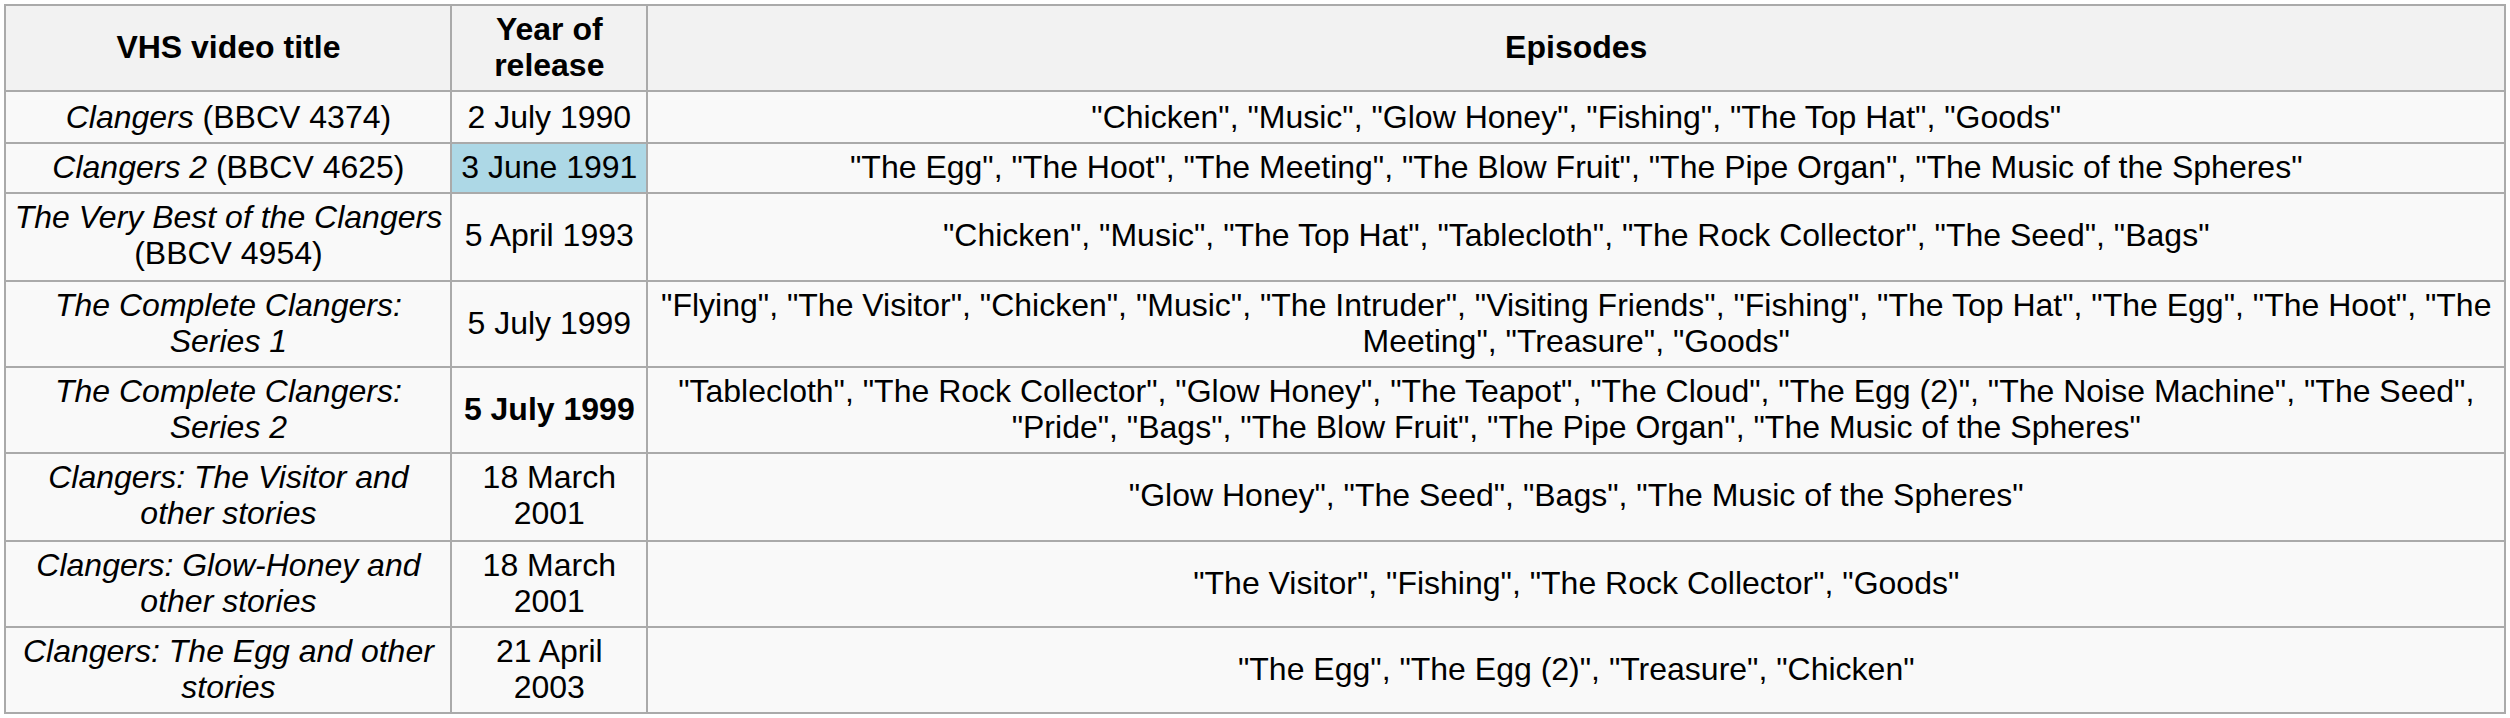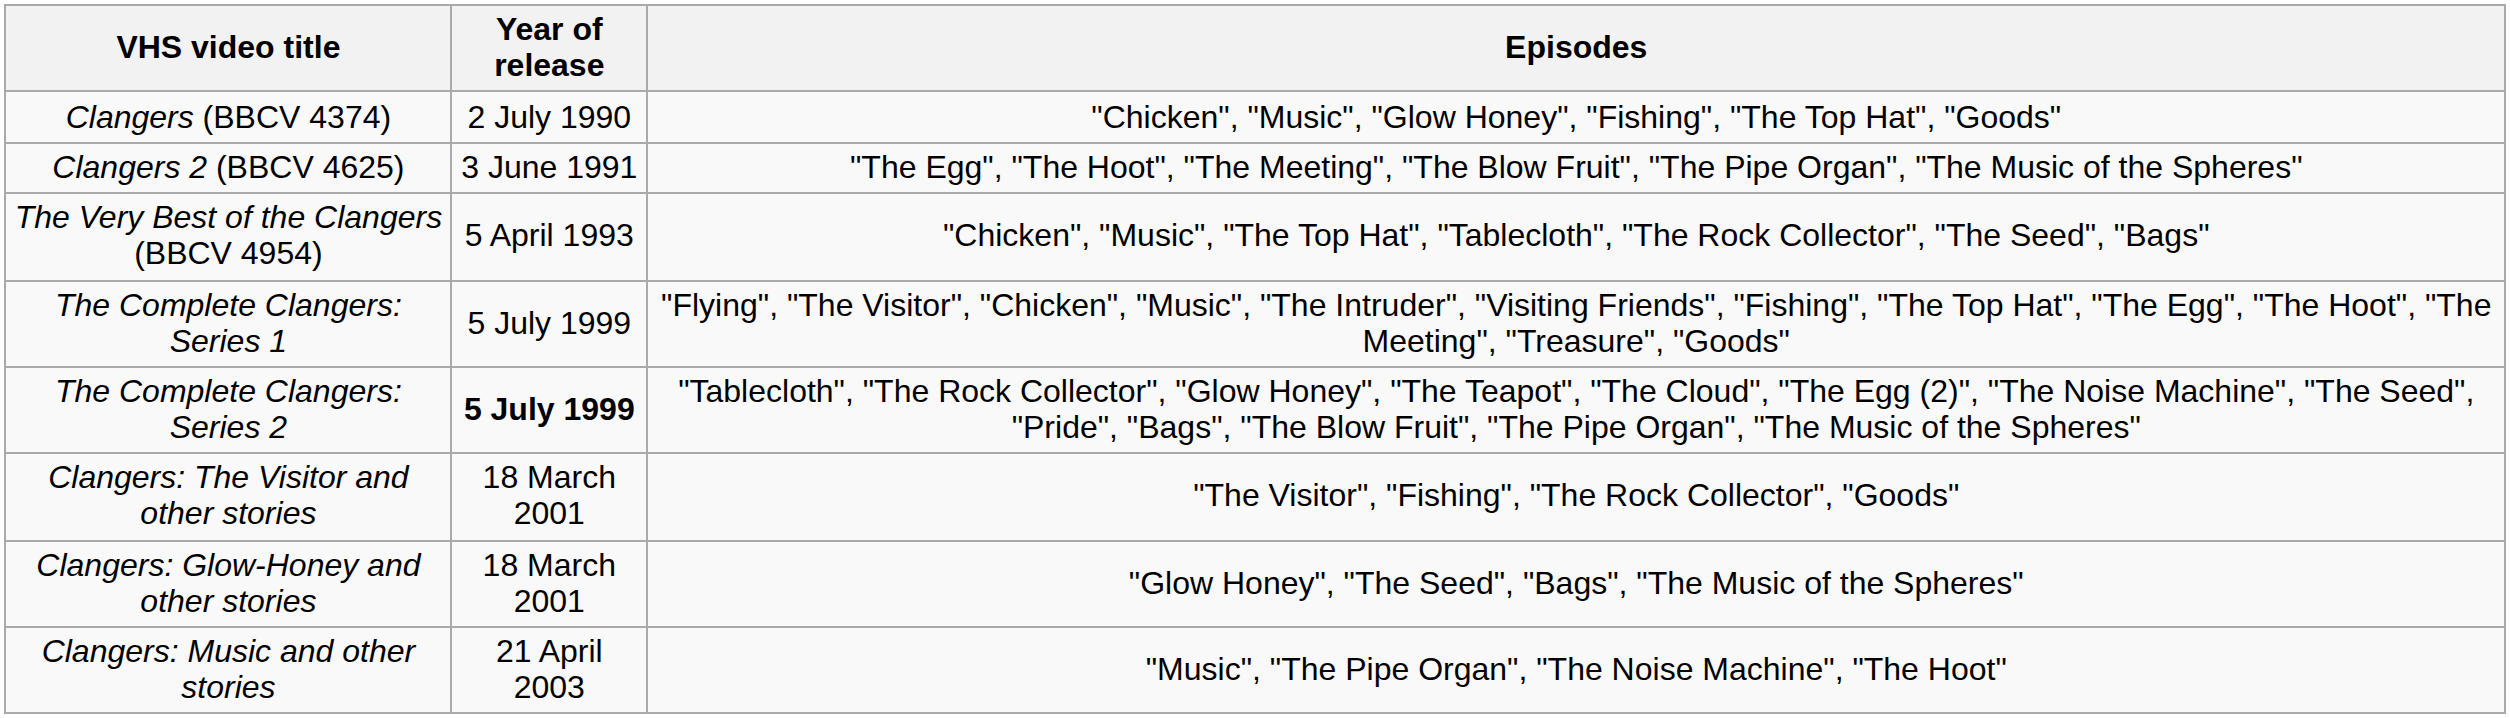Clangers 2 (BBCV 4625) | Year of release: lightblue background -> no background
Clangers: The Visitor and other stories | Episodes: "Glow Honey", "The Seed", "Bags", "The Music of the Spheres" -> "The Visitor", "Fishing", "The Rock Collector", "Goods"
Clangers: Glow-Honey and other stories | Episodes: "The Visitor", "Fishing", "The Rock Collector", "Goods" -> "Glow Honey", "The Seed", "Bags", "The Music of the Spheres"
+ row: Clangers: Music and other stories | 21 April 2003 | "Music", "The Pipe Organ", "The Noise Machine", "The Hoot"
- row: Clangers: The Egg and other stories | 21 April 2003 | "The Egg", "The Egg (2)", "Treasure", "Chicken"
